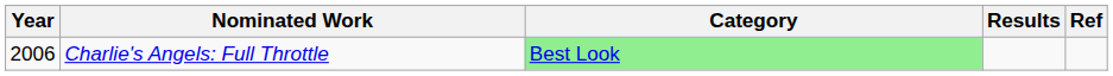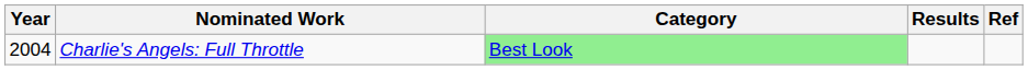Charlie's Angels: Full Throttle | Year: 2006 -> 2004
